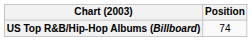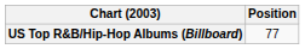US Top R&B/Hip-Hop Albums (Billboard) | Position: 74 -> 77
